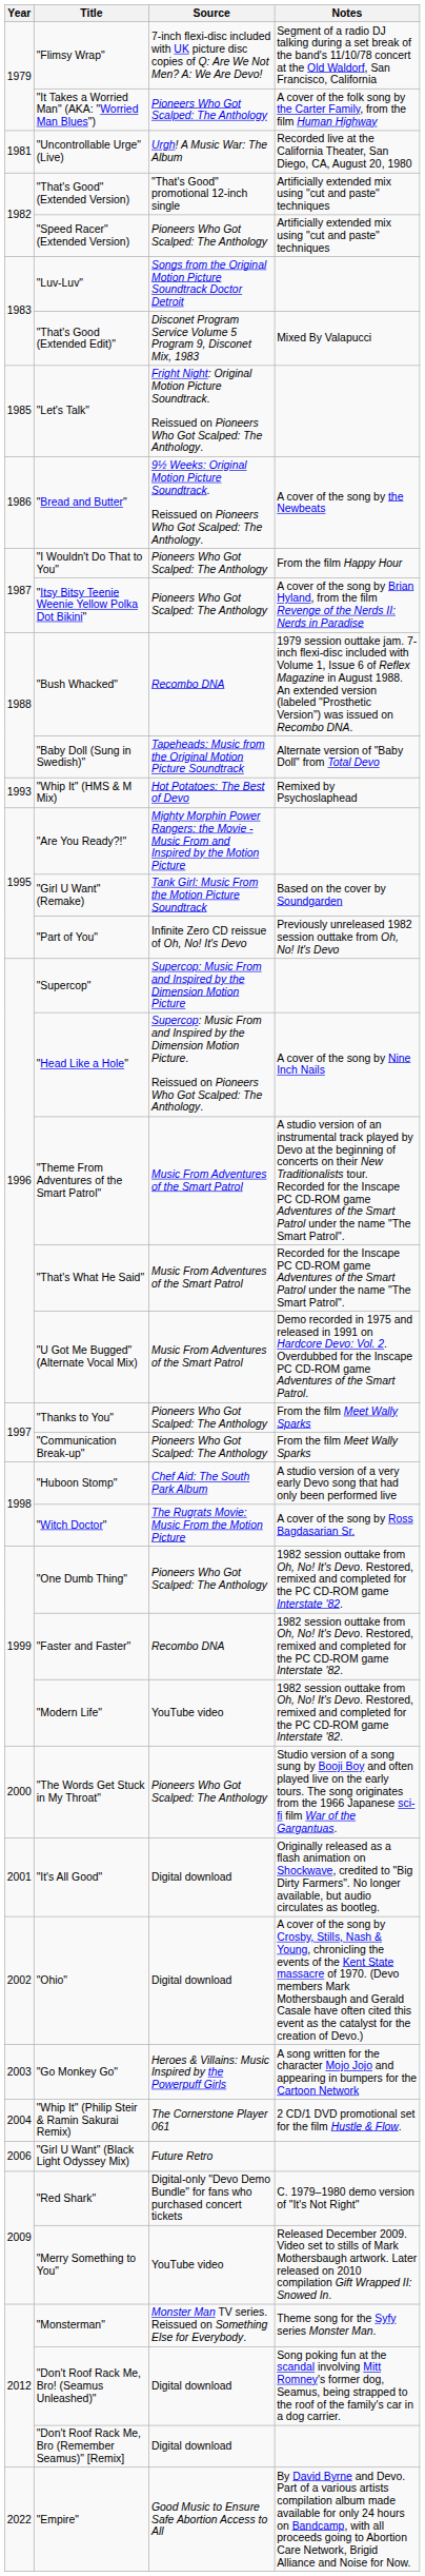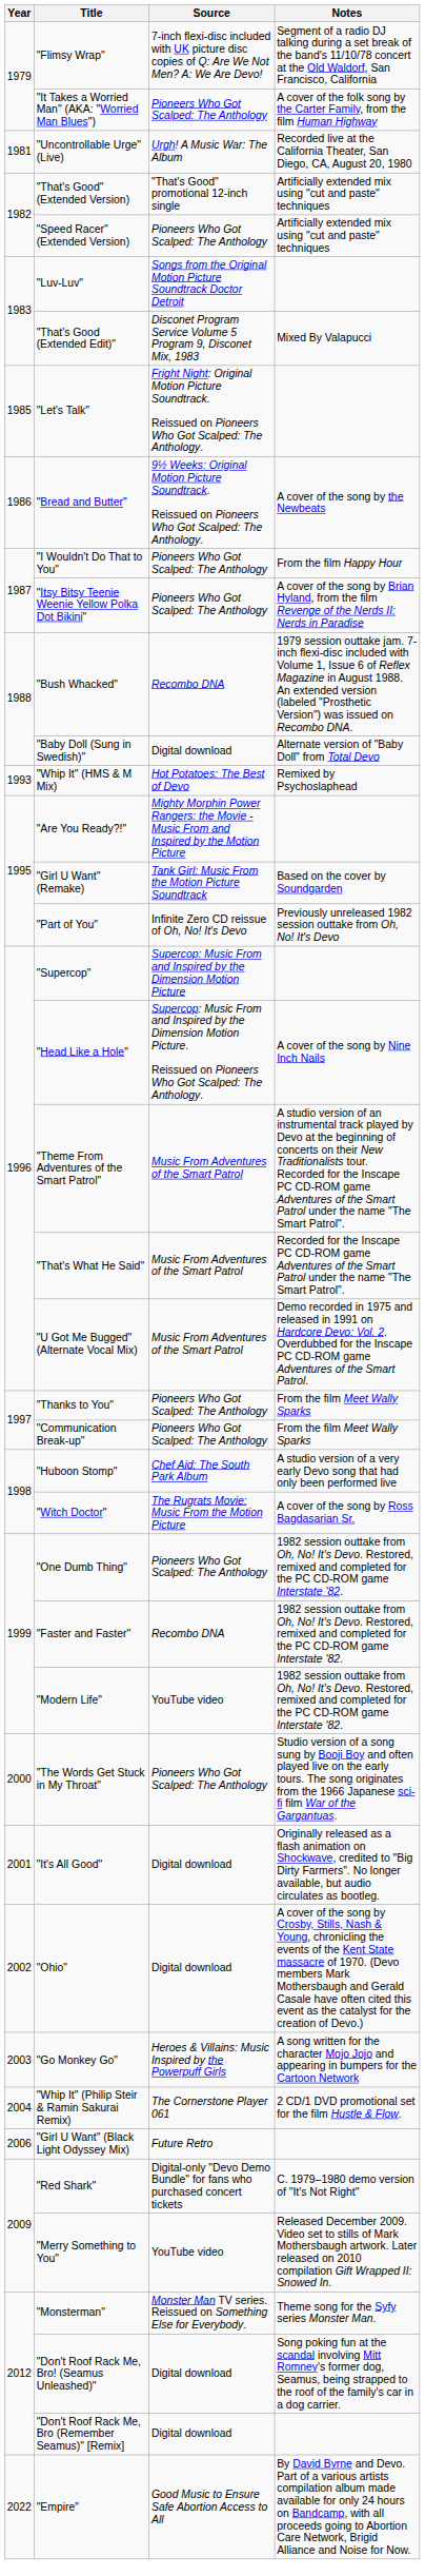"Baby Doll (Sung in Swedish)" | Source: Tapeheads: Music from the Original Motion Picture Soundtrack -> Digital download
